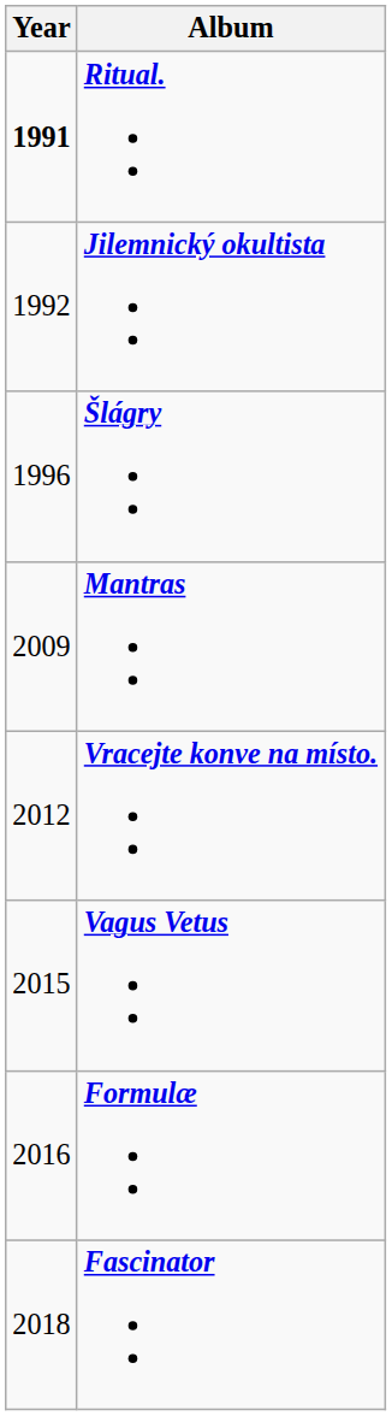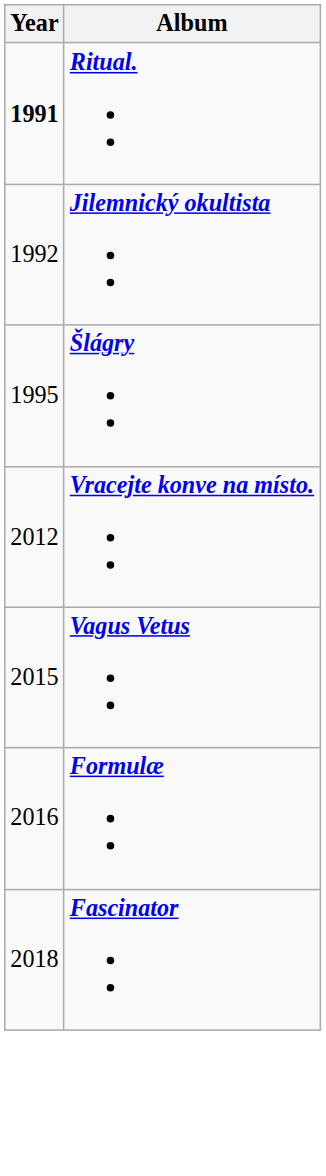Šlágry | Year: 1996 -> 1995
- row: 2009 | Mantras
